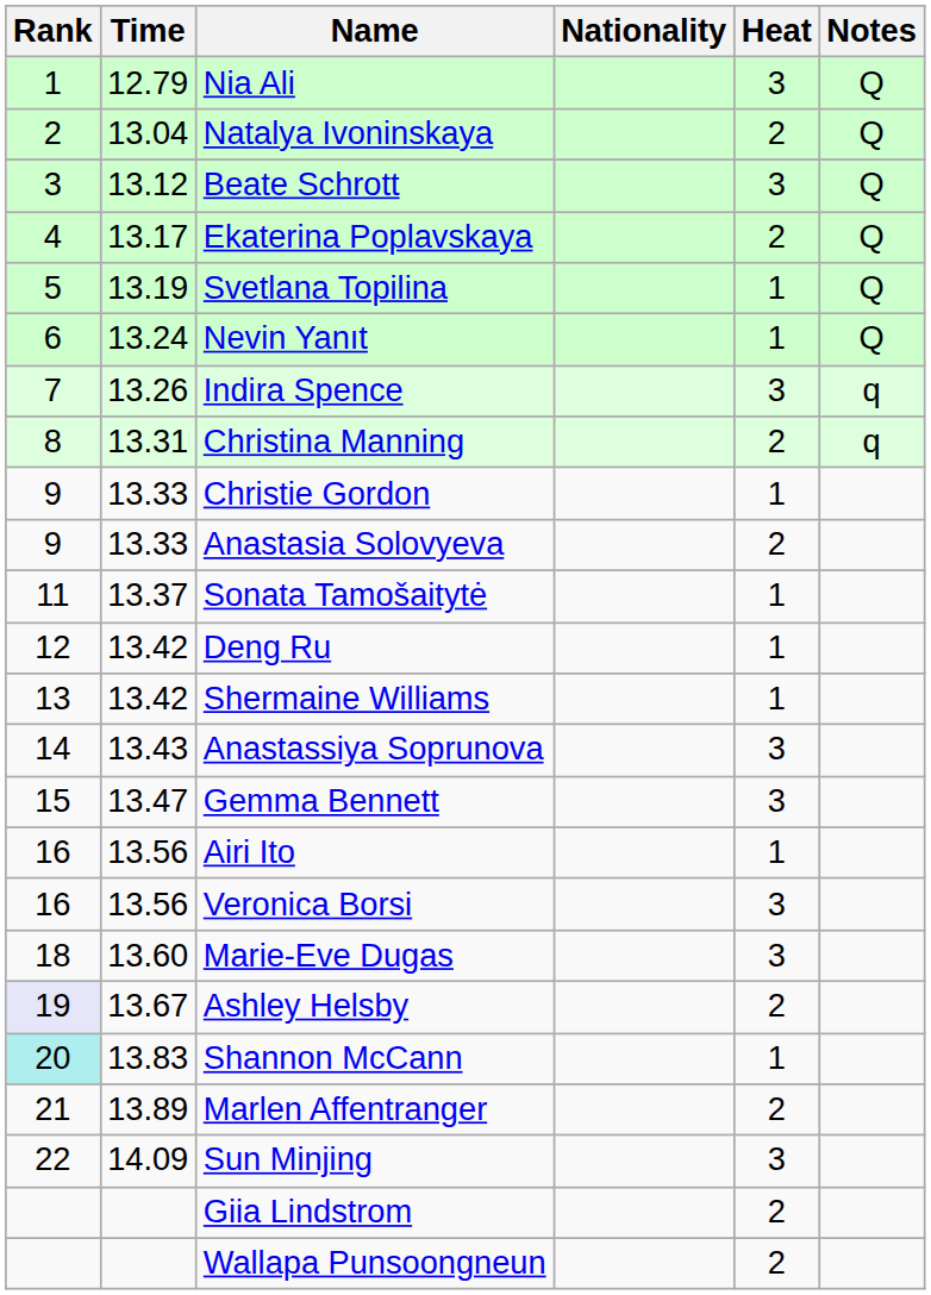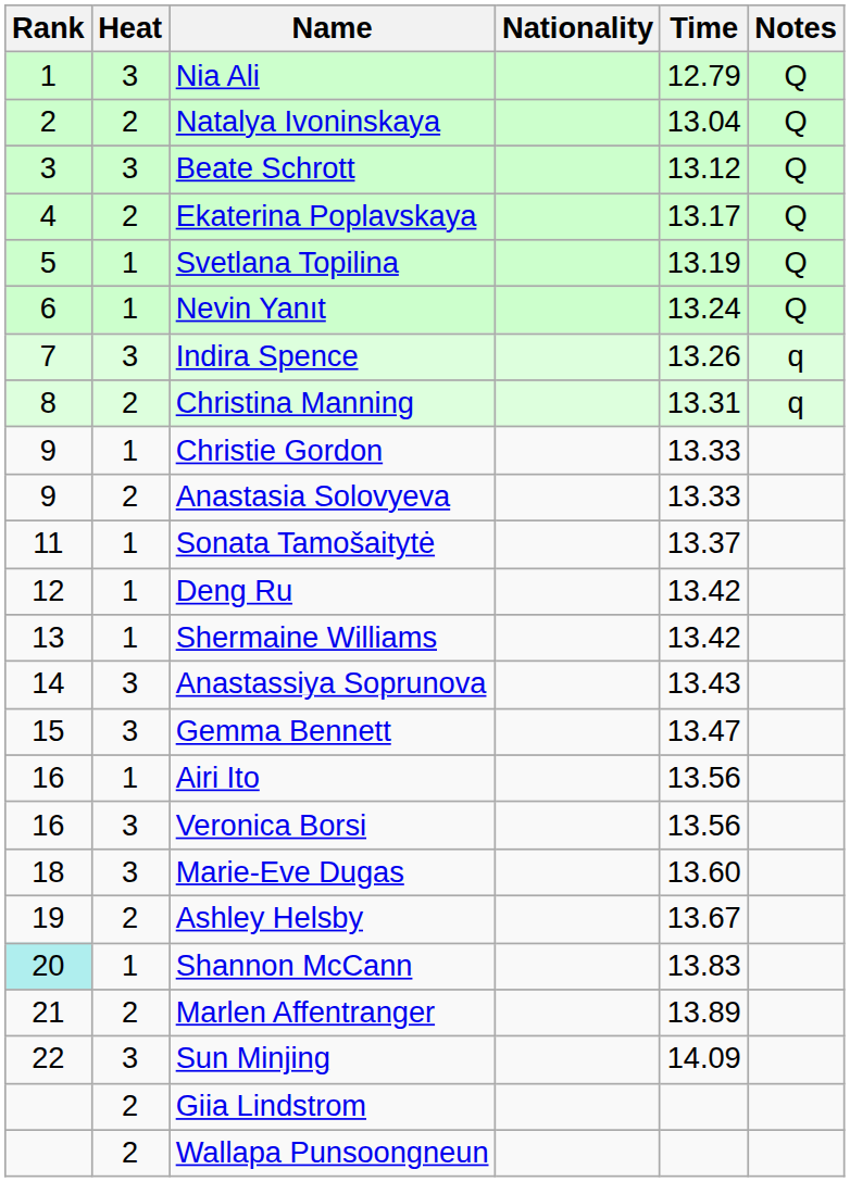columns swapped: Heat <-> Time
Ashley Helsby | Rank: lavender background -> no background
